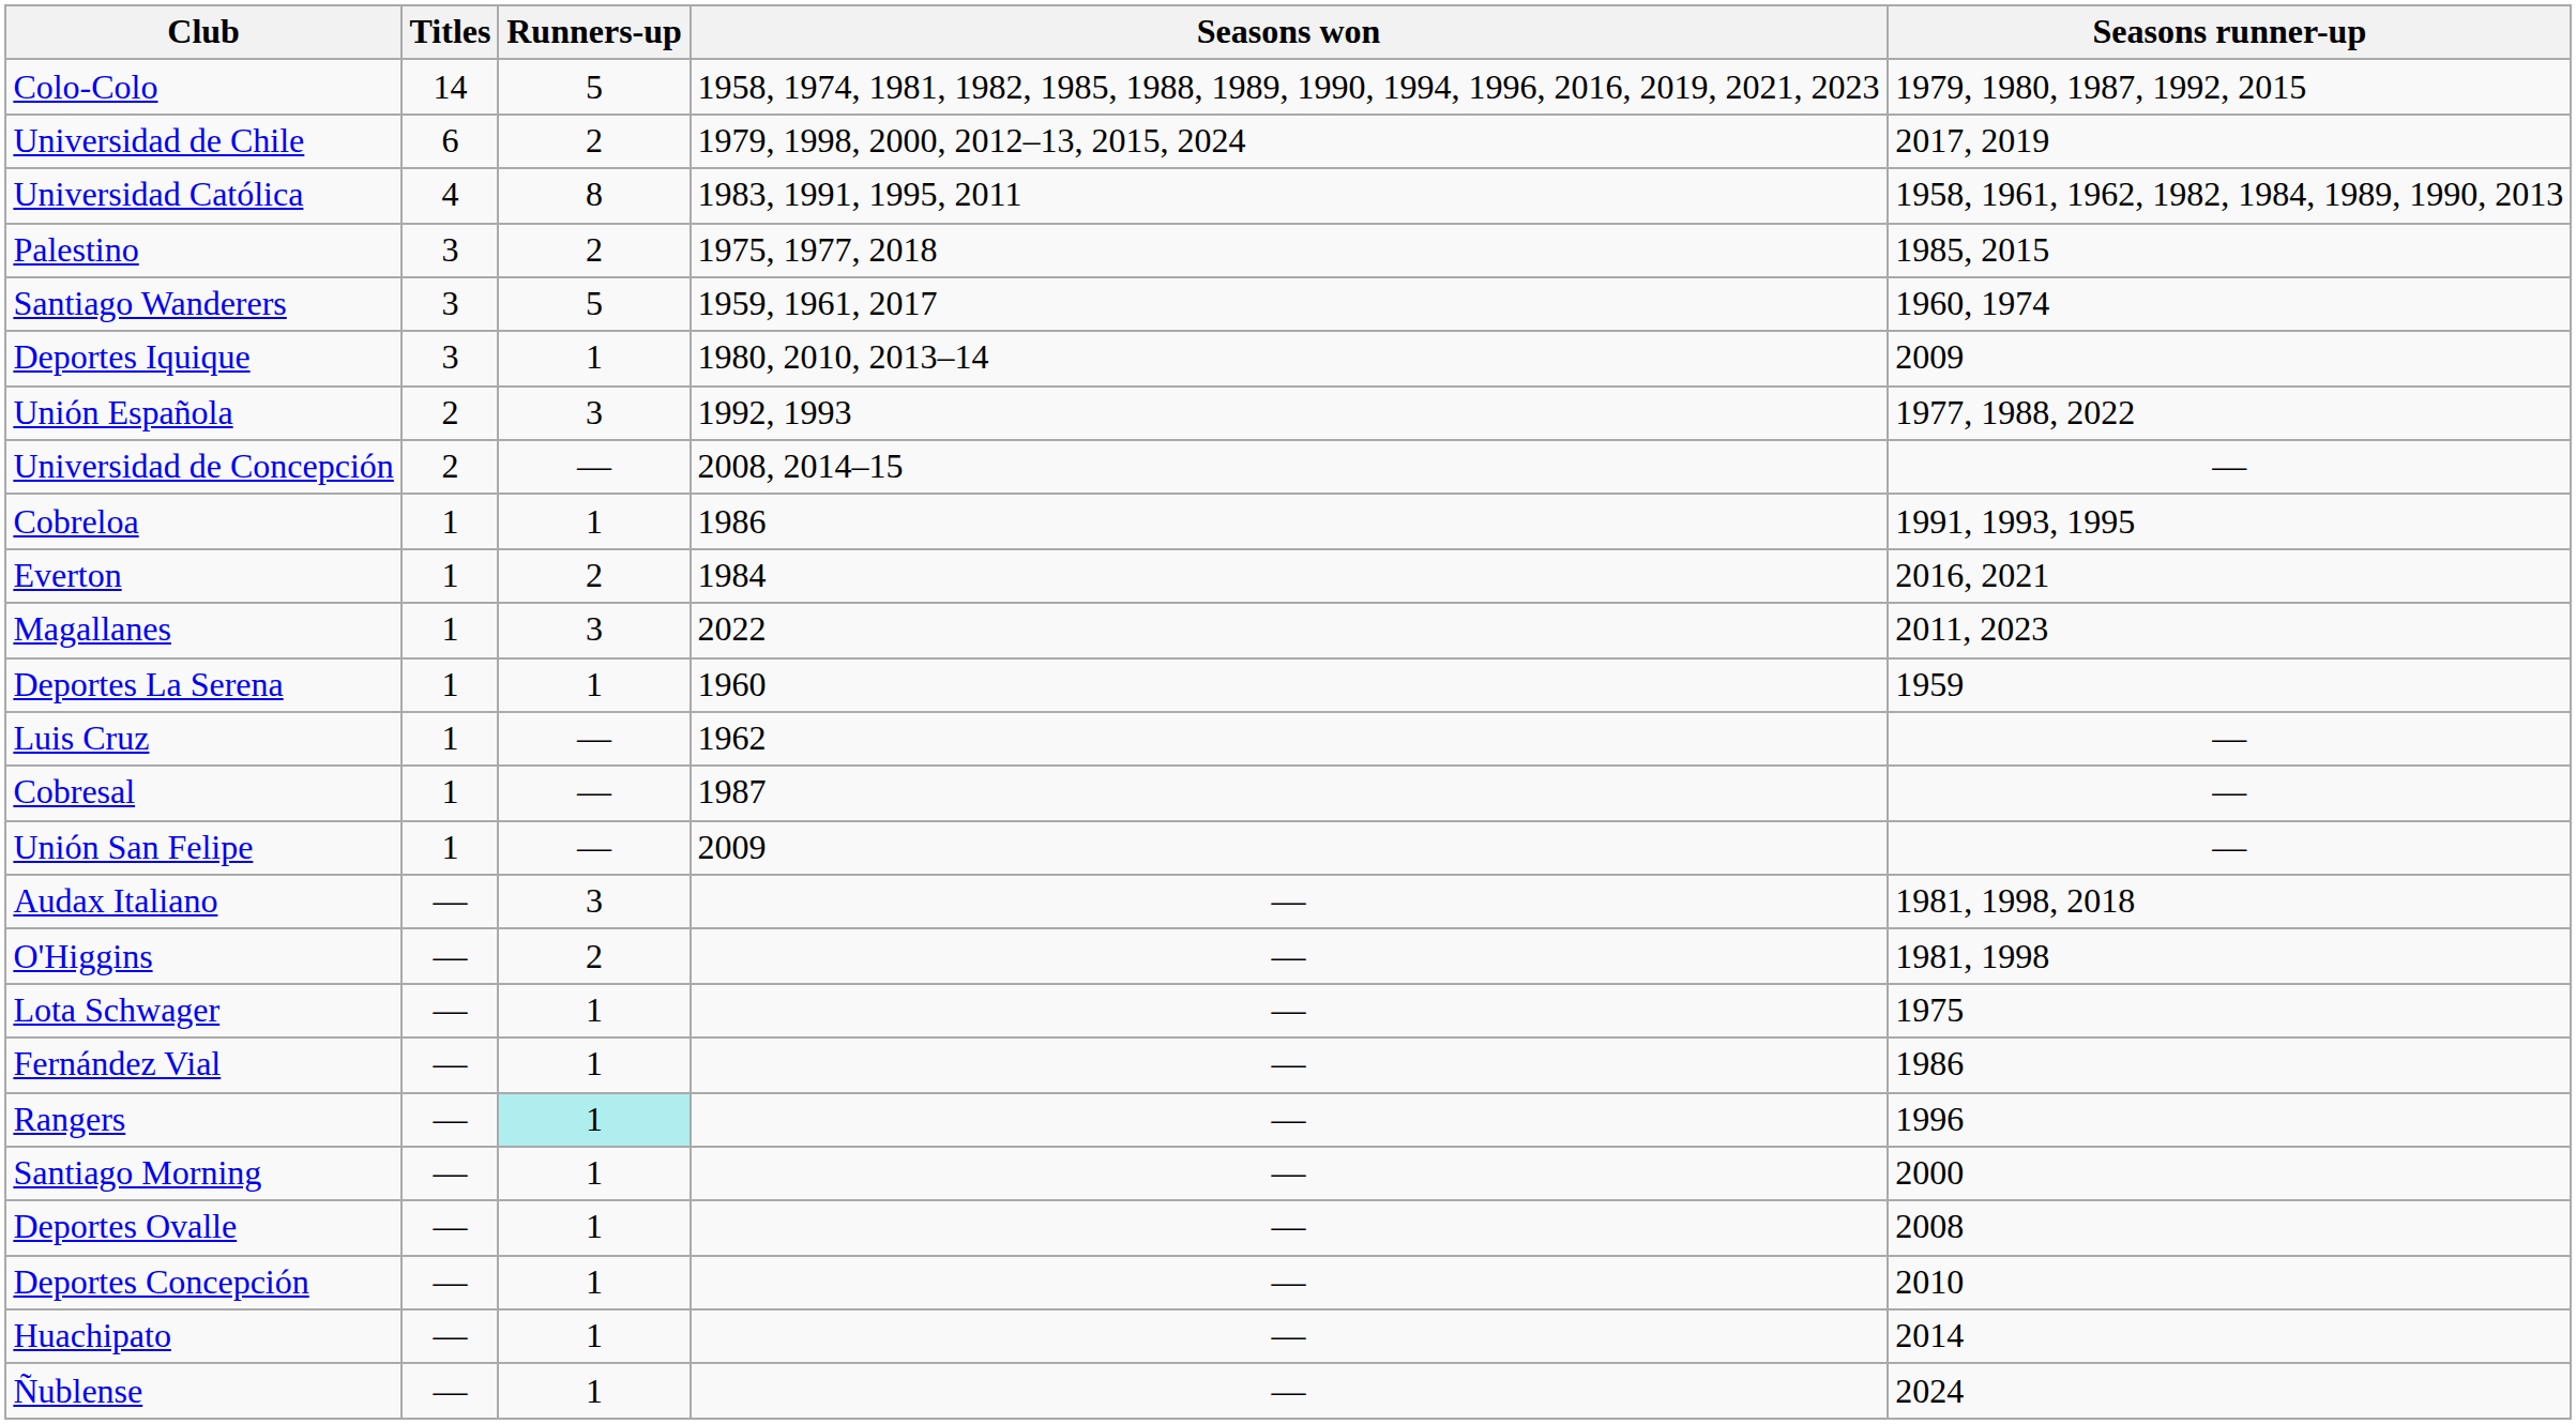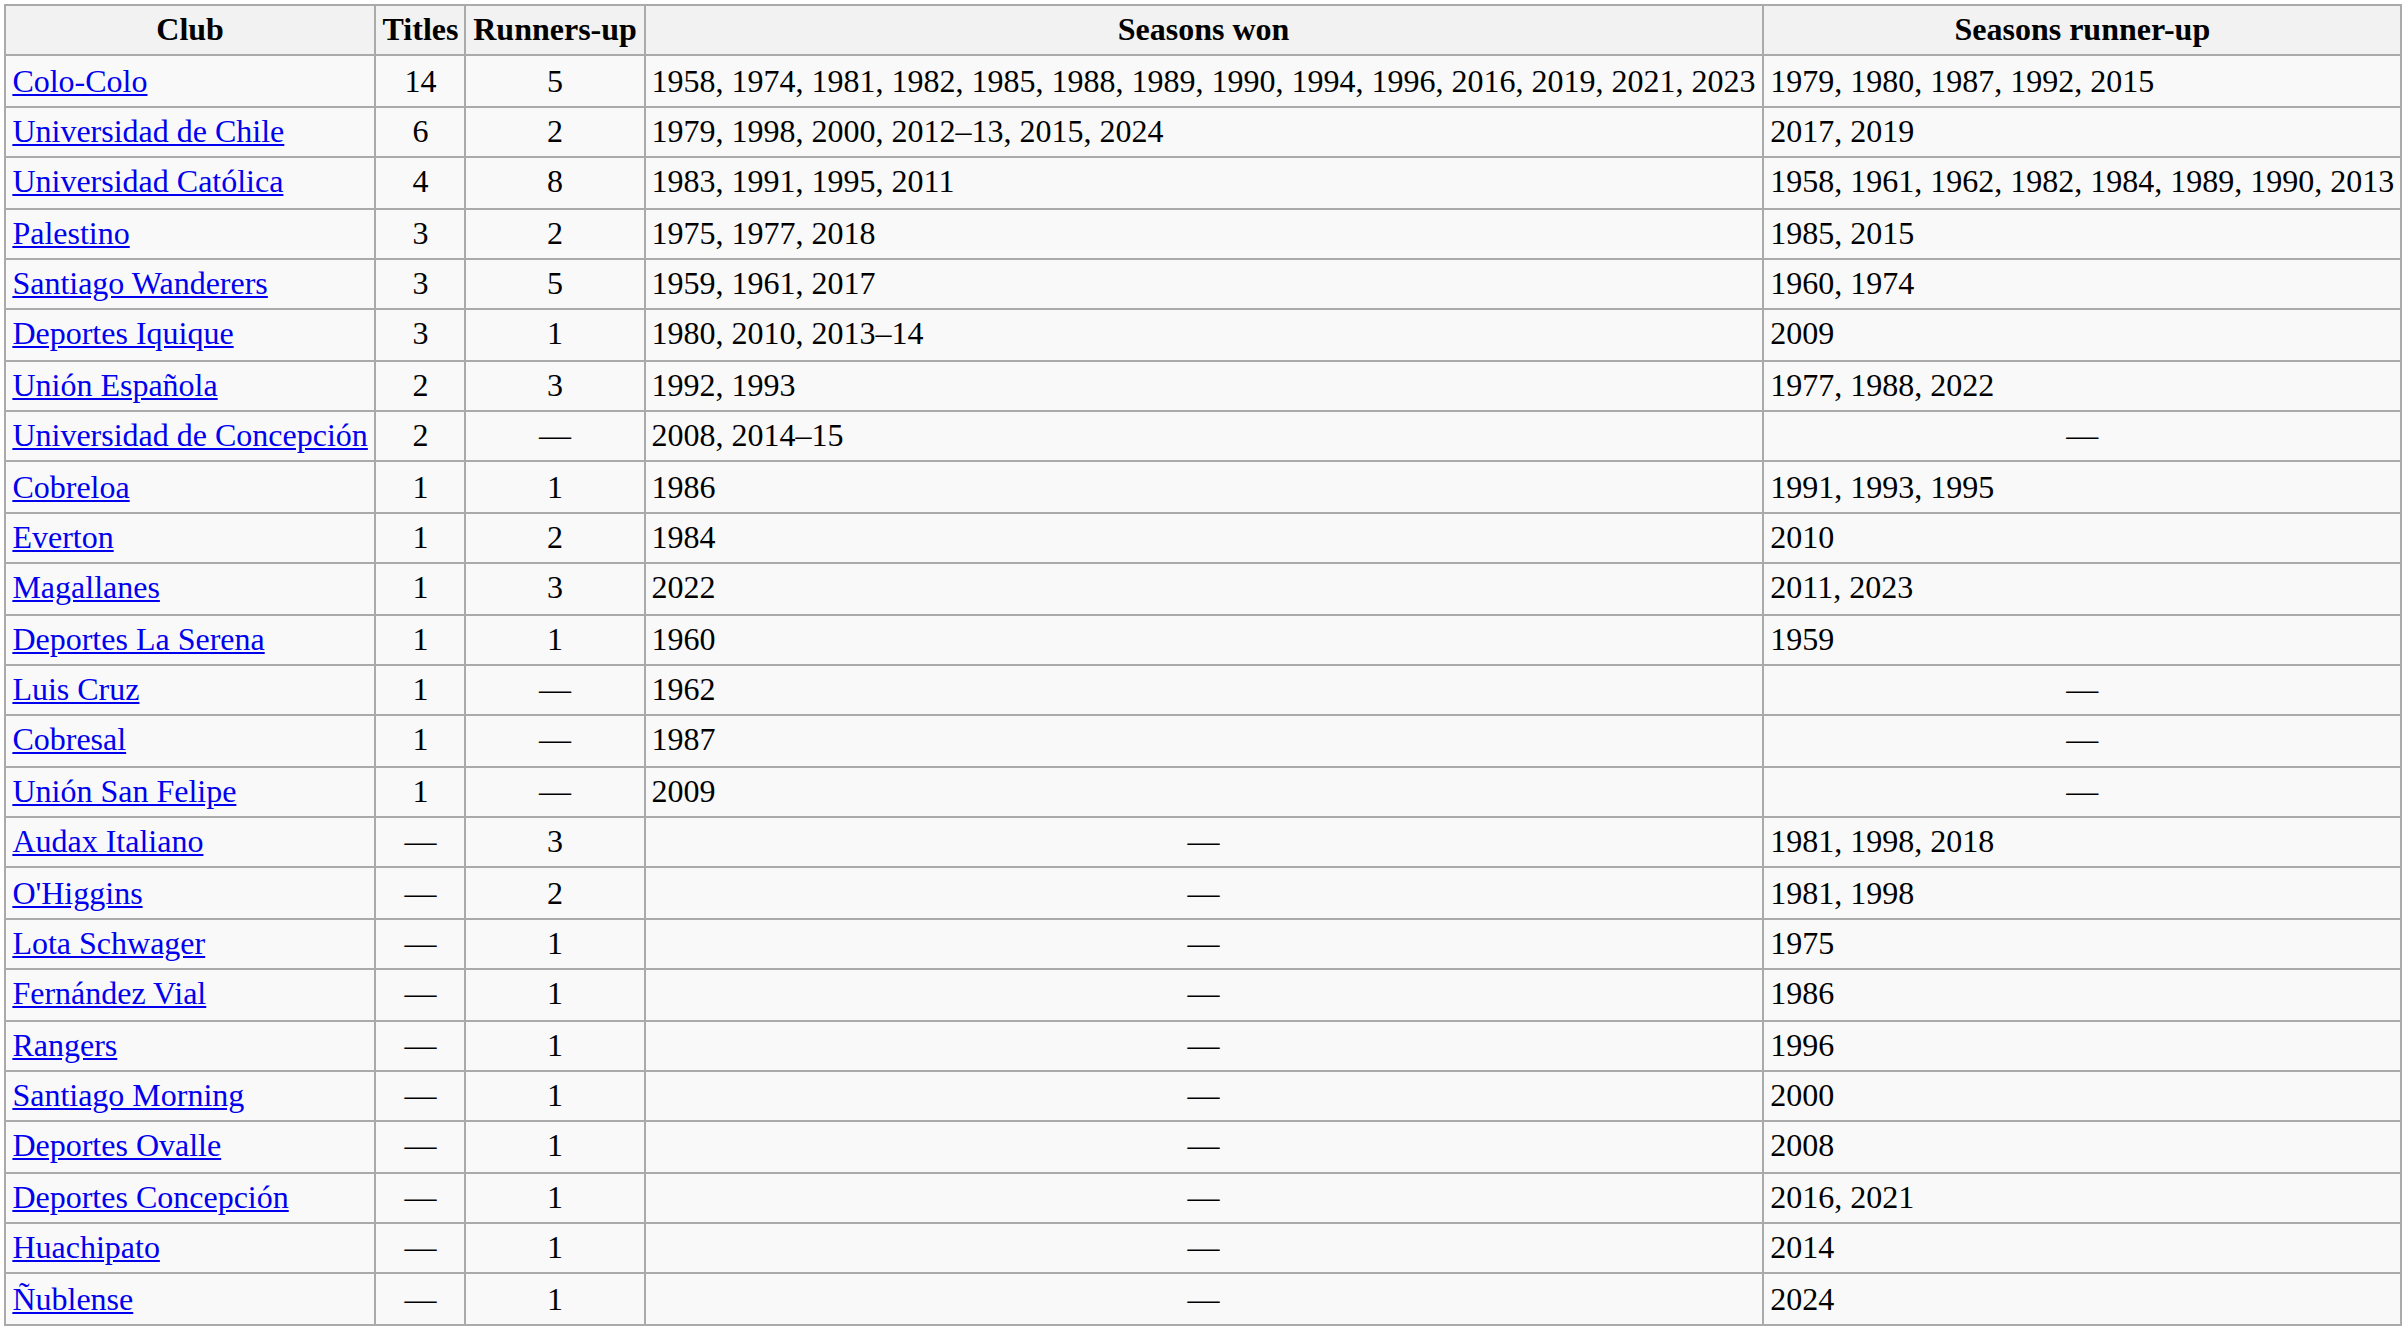Everton | Seasons runner-up: 2016, 2021 -> 2010
Rangers | Runners-up: paleturquoise background -> no background
Deportes Concepción | Seasons runner-up: 2010 -> 2016, 2021
